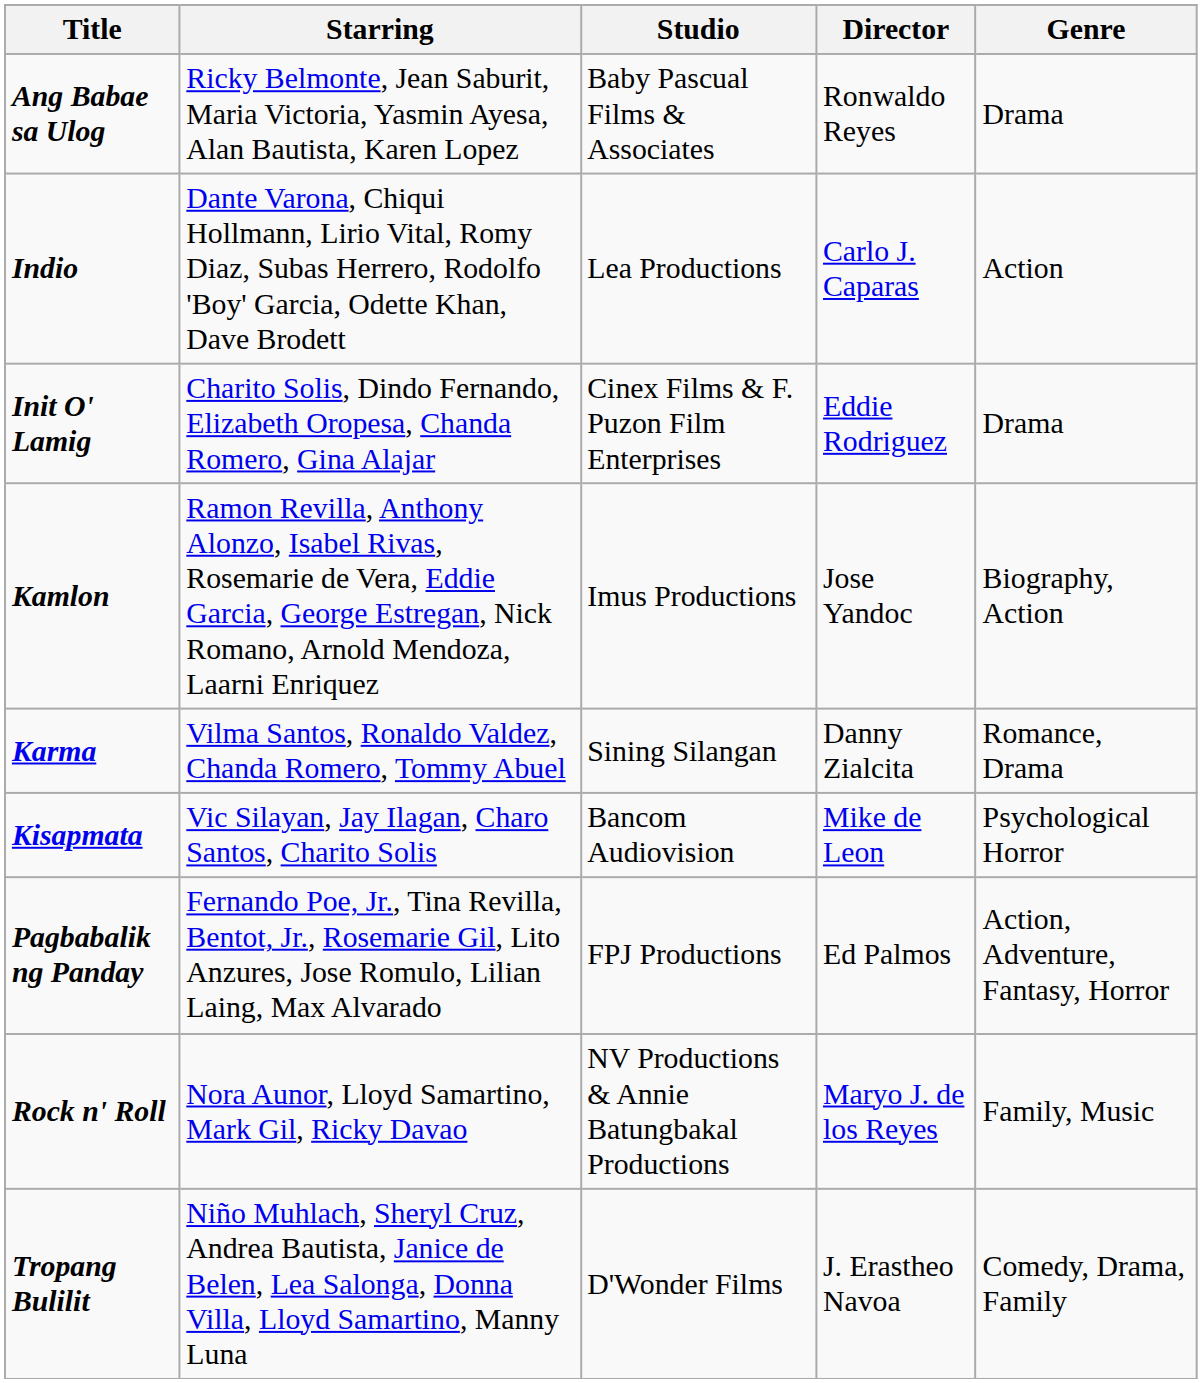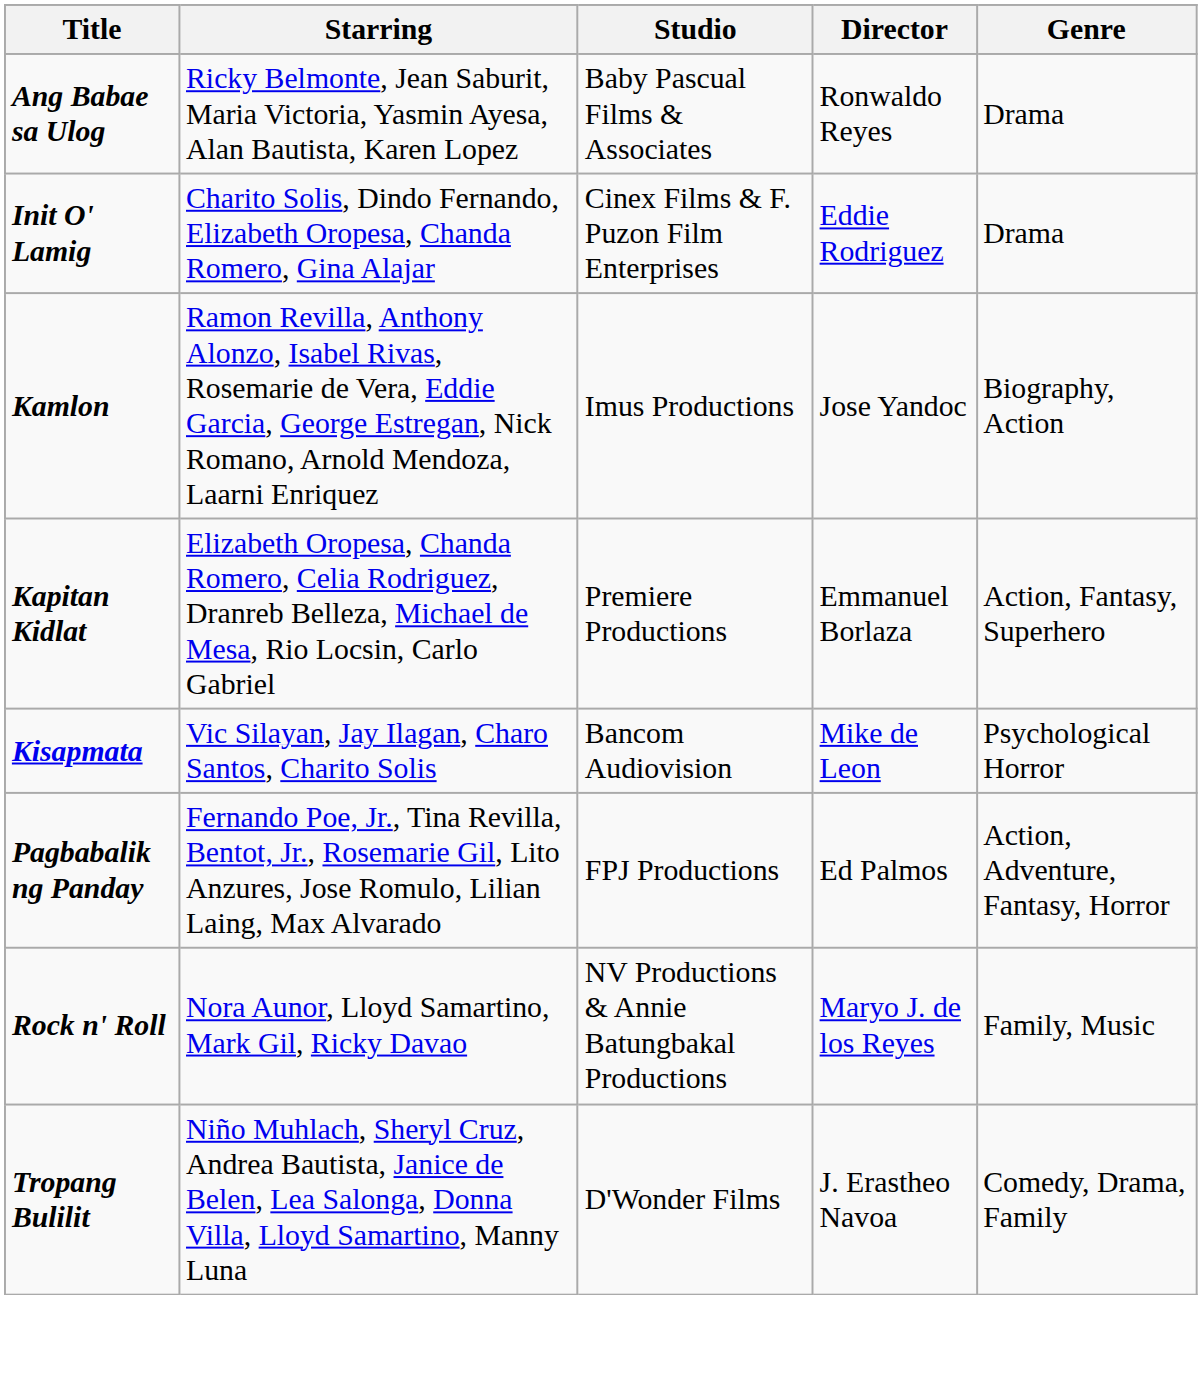- row: Indio | Dante Varona, Chiqui Hollmann, Lirio Vital, Romy Diaz, Subas Herrero, Rodolfo 'Boy' Garcia, Odette Khan, Dave Brodett | Lea Productions | Carlo J. Caparas | Action
+ row: Kapitan Kidlat | Elizabeth Oropesa, Chanda Romero, Celia Rodriguez, Dranreb Belleza, Michael de Mesa, Rio Locsin, Carlo Gabriel | Premiere Productions | Emmanuel Borlaza | Action, Fantasy, Superhero
- row: Karma | Vilma Santos, Ronaldo Valdez, Chanda Romero, Tommy Abuel | Sining Silangan | Danny Zialcita | Romance, Drama
